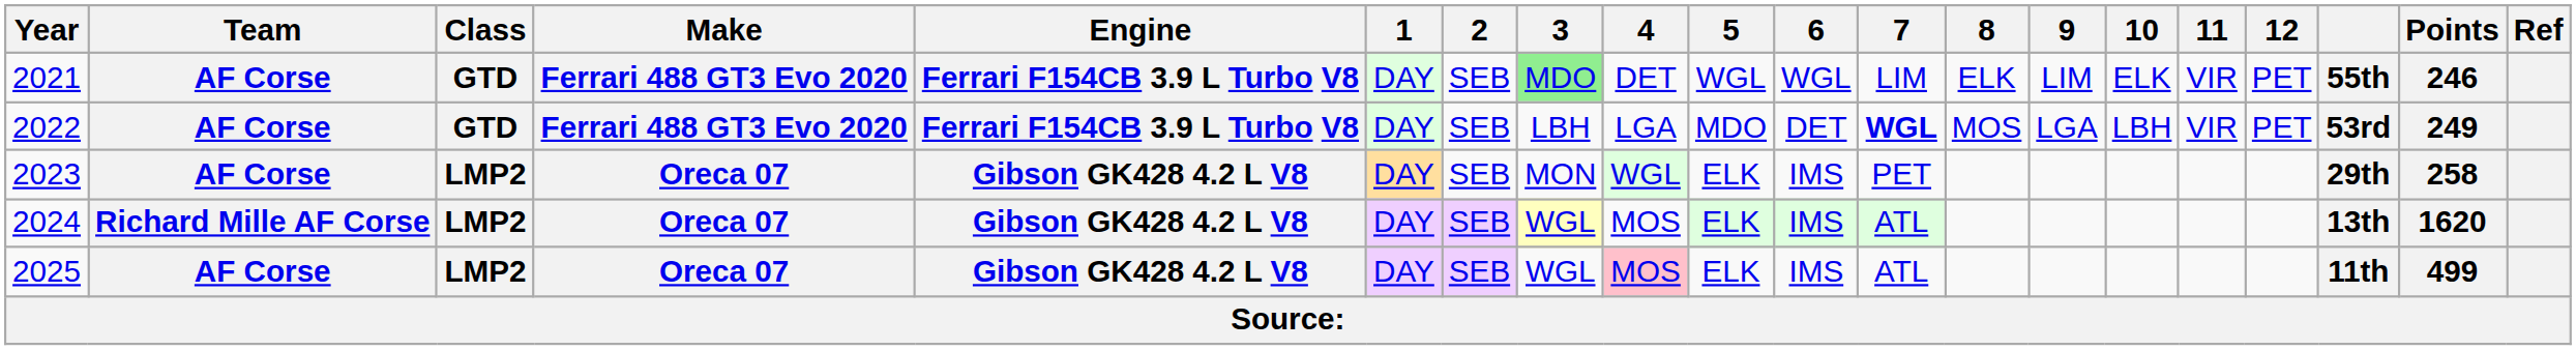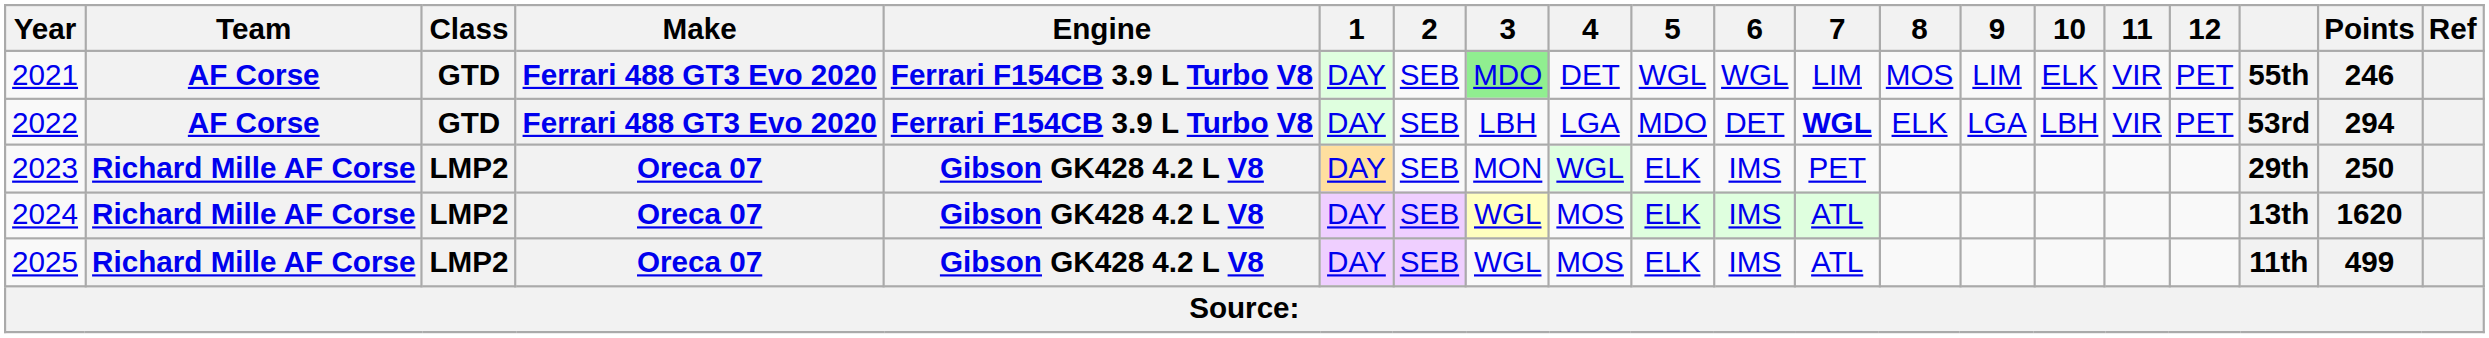2021 | 8: ELK -> MOS
2022 | 8: MOS -> ELK
2022 | Points: 249 -> 294
2023 | Team: AF Corse -> Richard Mille AF Corse
2023 | Points: 258 -> 250
2025 | Team: AF Corse -> Richard Mille AF Corse
2025 | 4: pink background -> no background
